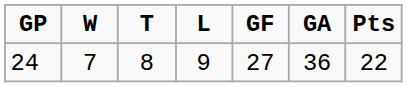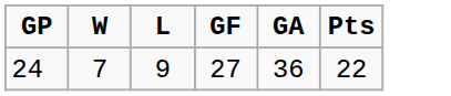- column: T | 8
